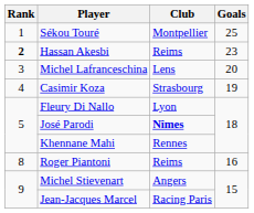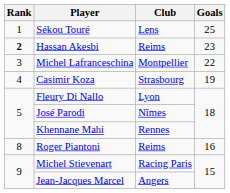Sékou Touré | Club: Montpellier -> Lens
Michel Lafranceschina | Club: Lens -> Montpellier
Michel Lafranceschina | Goals: 20 -> 22
José Parodi | Club: bold -> normal
Michel Stievenart | Club: Angers -> Racing Paris
Jean-Jacques Marcel | Club: Racing Paris -> Angers
